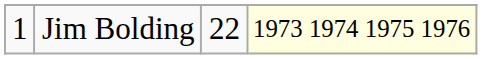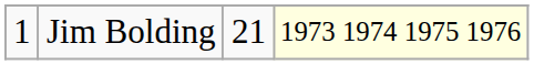Jim Bolding | column 3: 22 -> 21
